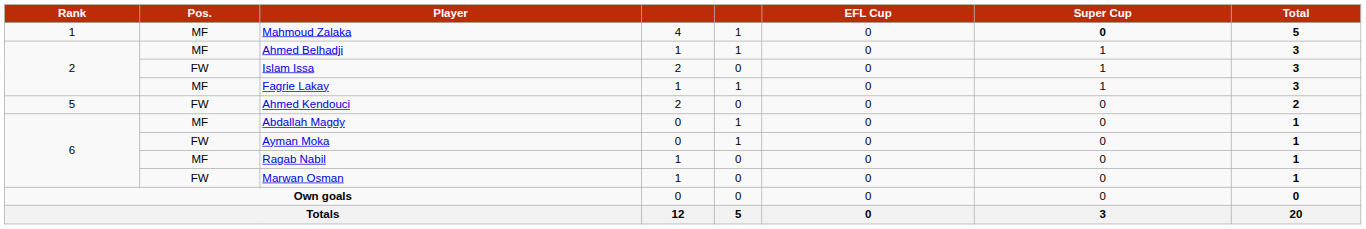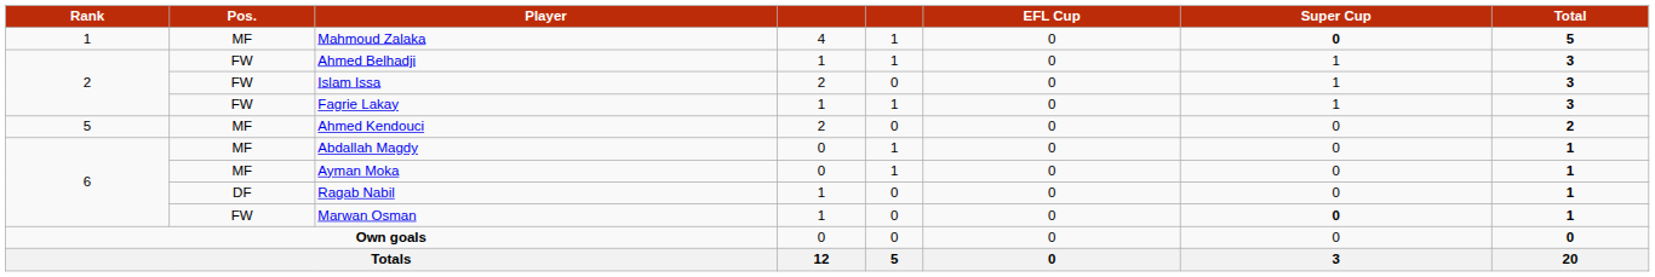Ahmed Belhadji | Pos.: MF -> FW
Fagrie Lakay | Pos.: MF -> FW
Ahmed Kendouci | Pos.: FW -> MF
Ayman Moka | Pos.: FW -> MF
Ragab Nabil | Pos.: MF -> DF
Marwan Osman | Super Cup: normal -> bold
